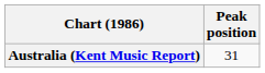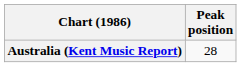Australia (Kent Music Report) | Peak position: 31 -> 28
